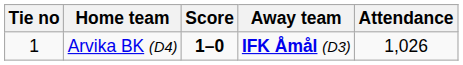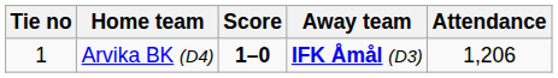Arvika BK (D4) | Attendance: 1,026 -> 1,206
